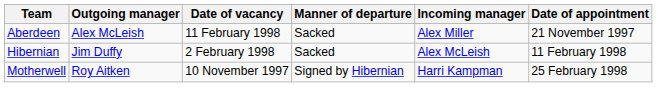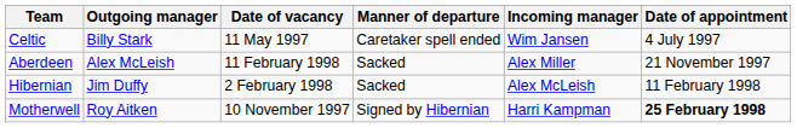+ row: Celtic | Billy Stark | 11 May 1997 | Caretaker spell ended | Wim Jansen | 4 July 1997
Motherwell | Date of appointment: normal -> bold
